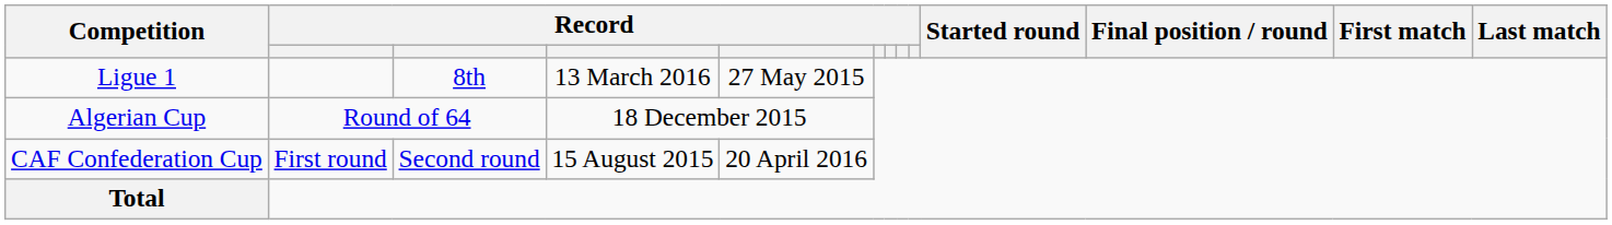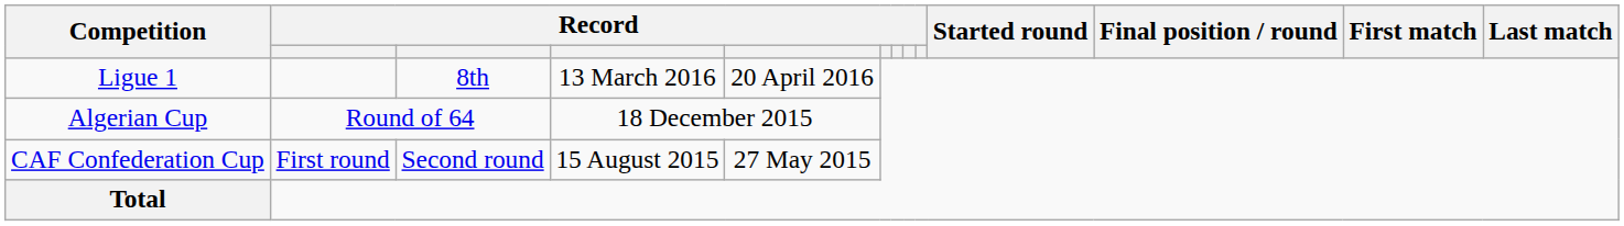Ligue 1 | column 5: 27 May 2015 -> 20 April 2016
CAF Confederation Cup | column 5: 20 April 2016 -> 27 May 2015
